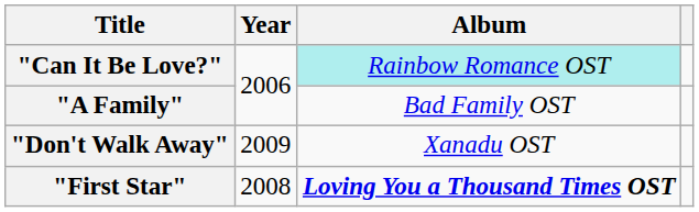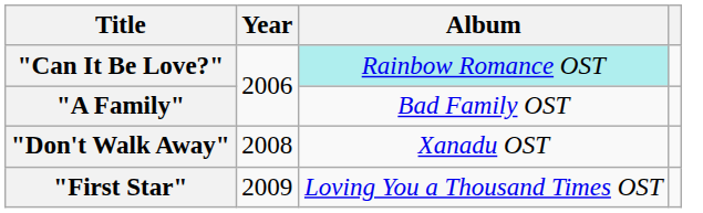"Don't Walk Away" | Year: 2009 -> 2008
"First Star" | Year: 2008 -> 2009
"First Star" | Album: bold -> normal
